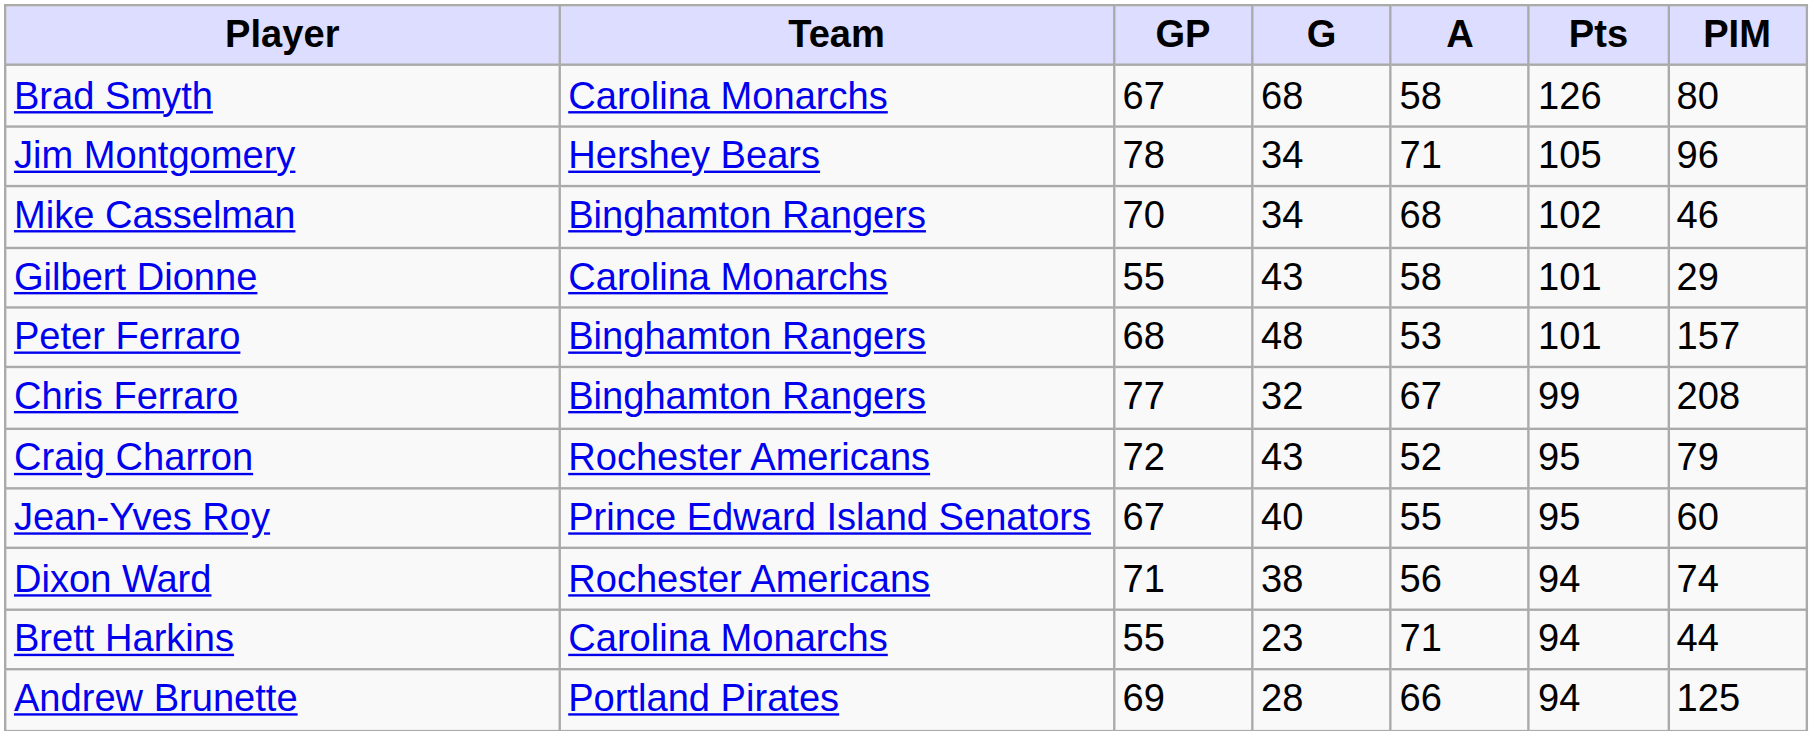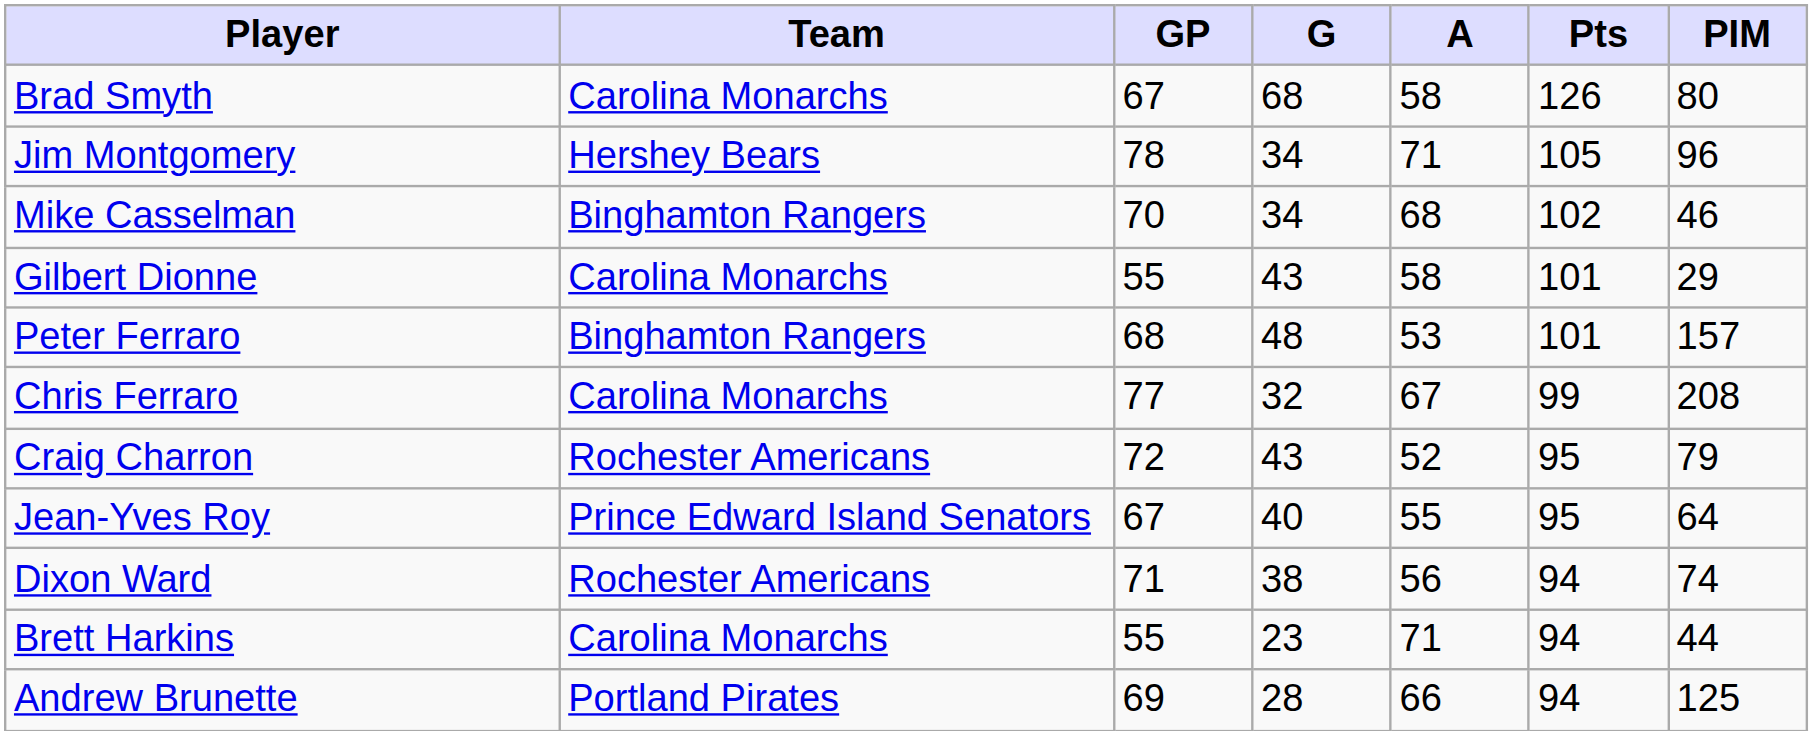Chris Ferraro | Team: Binghamton Rangers -> Carolina Monarchs
Jean-Yves Roy | PIM: 60 -> 64
